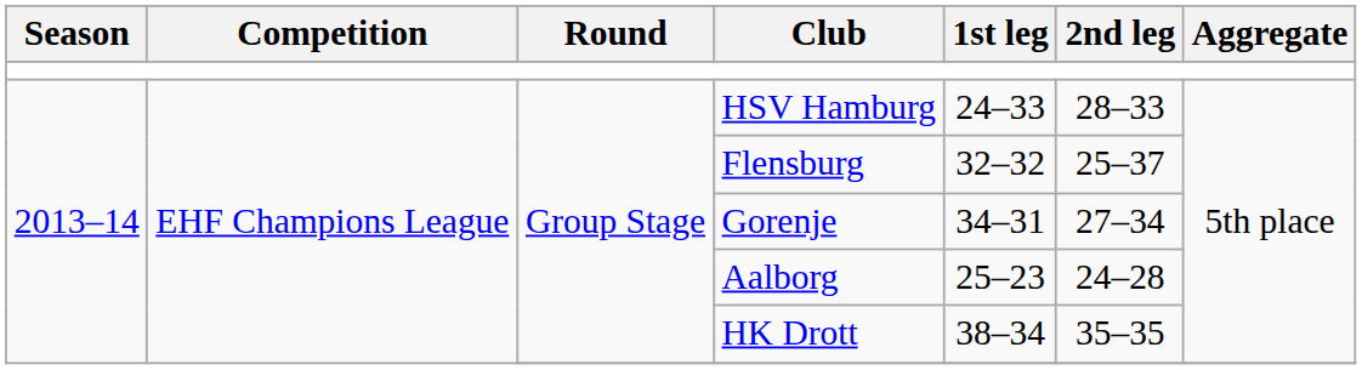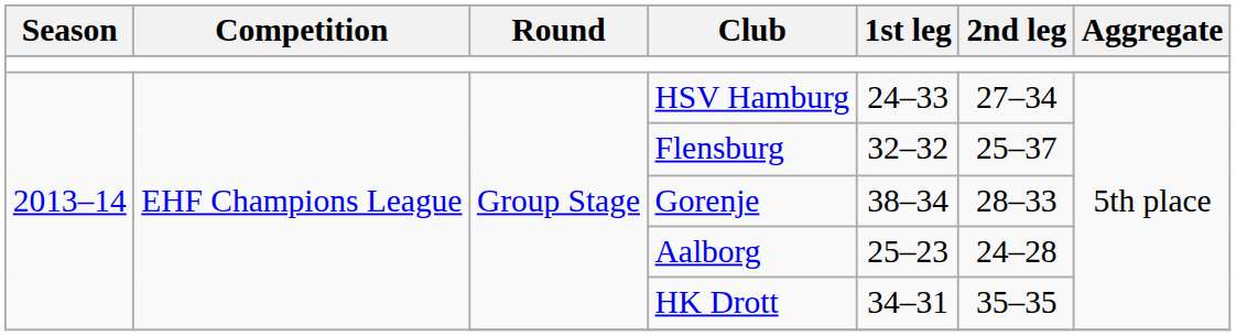HSV Hamburg | 2nd leg: 28–33 -> 27–34
Gorenje | 1st leg: 34–31 -> 38–34
Gorenje | 2nd leg: 27–34 -> 28–33
HK Drott | 1st leg: 38–34 -> 34–31
